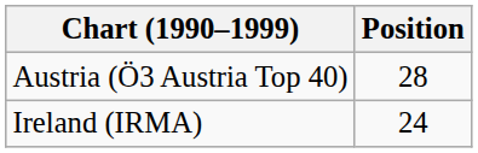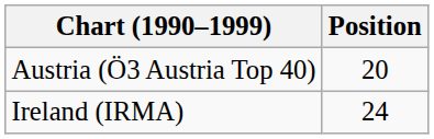Austria (Ö3 Austria Top 40) | Position: 28 -> 20
